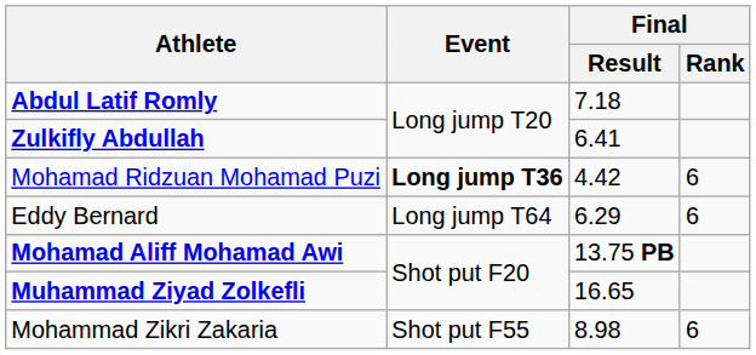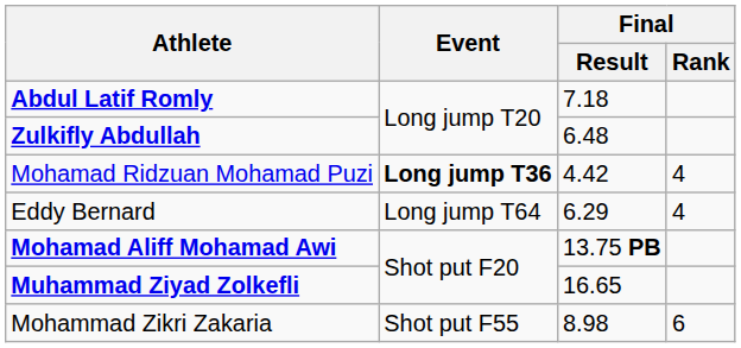Zulkifly Abdullah | Final / Result: 6.41 -> 6.48
Mohamad Ridzuan Mohamad Puzi | Final / Rank: 6 -> 4
Eddy Bernard | Final / Rank: 6 -> 4
